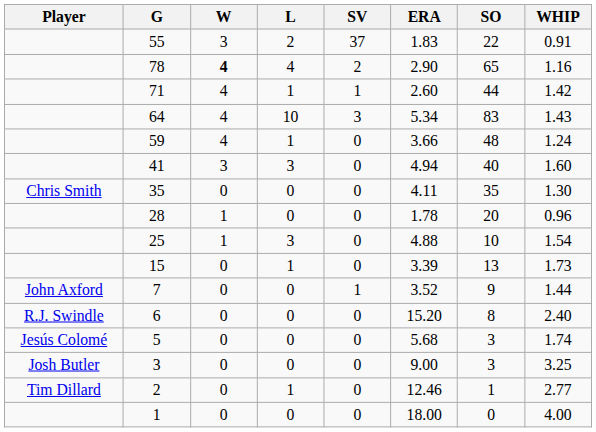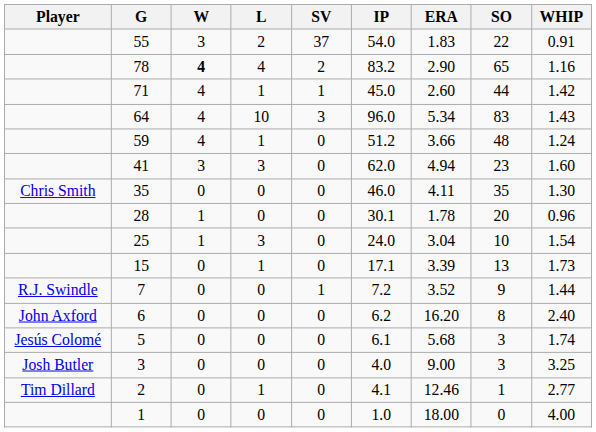+ column: IP | 54.0 | 83.2 | 45.0 | 96.0 | 51.2 | 62.0 | 46.0 | 30.1 | 24.0 | 17.1 | 7.2 | 6.2 | 6.1 | 4.0 | 4.1 | 1.0
41 | SO: 40 -> 23
25 | ERA: 4.88 -> 3.04
7 | Player: John Axford -> R.J. Swindle
6 | Player: R.J. Swindle -> John Axford
6 | ERA: 15.20 -> 16.20
